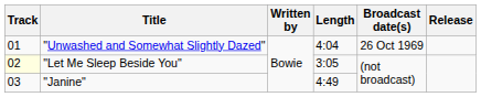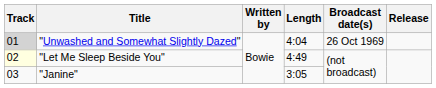"Unwashed and Somewhat Slightly Dazed" | Track: no background -> lightgrey background
"Let Me Sleep Beside You" | Length: 3:05 -> 4:49
"Janine" | Length: 4:49 -> 3:05
